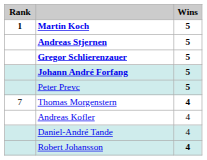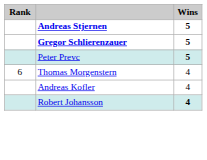- row: 1 | Martin Koch | 5
- row: Johann André Forfang | 5
Thomas Morgenstern | Rank: 7 -> 6
Thomas Morgenstern | Wins: bold -> normal
- row: Daniel-André Tande | 4
